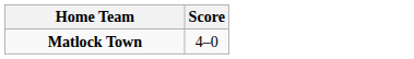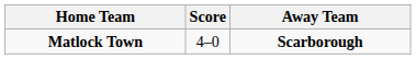+ column: Away Team | Scarborough
